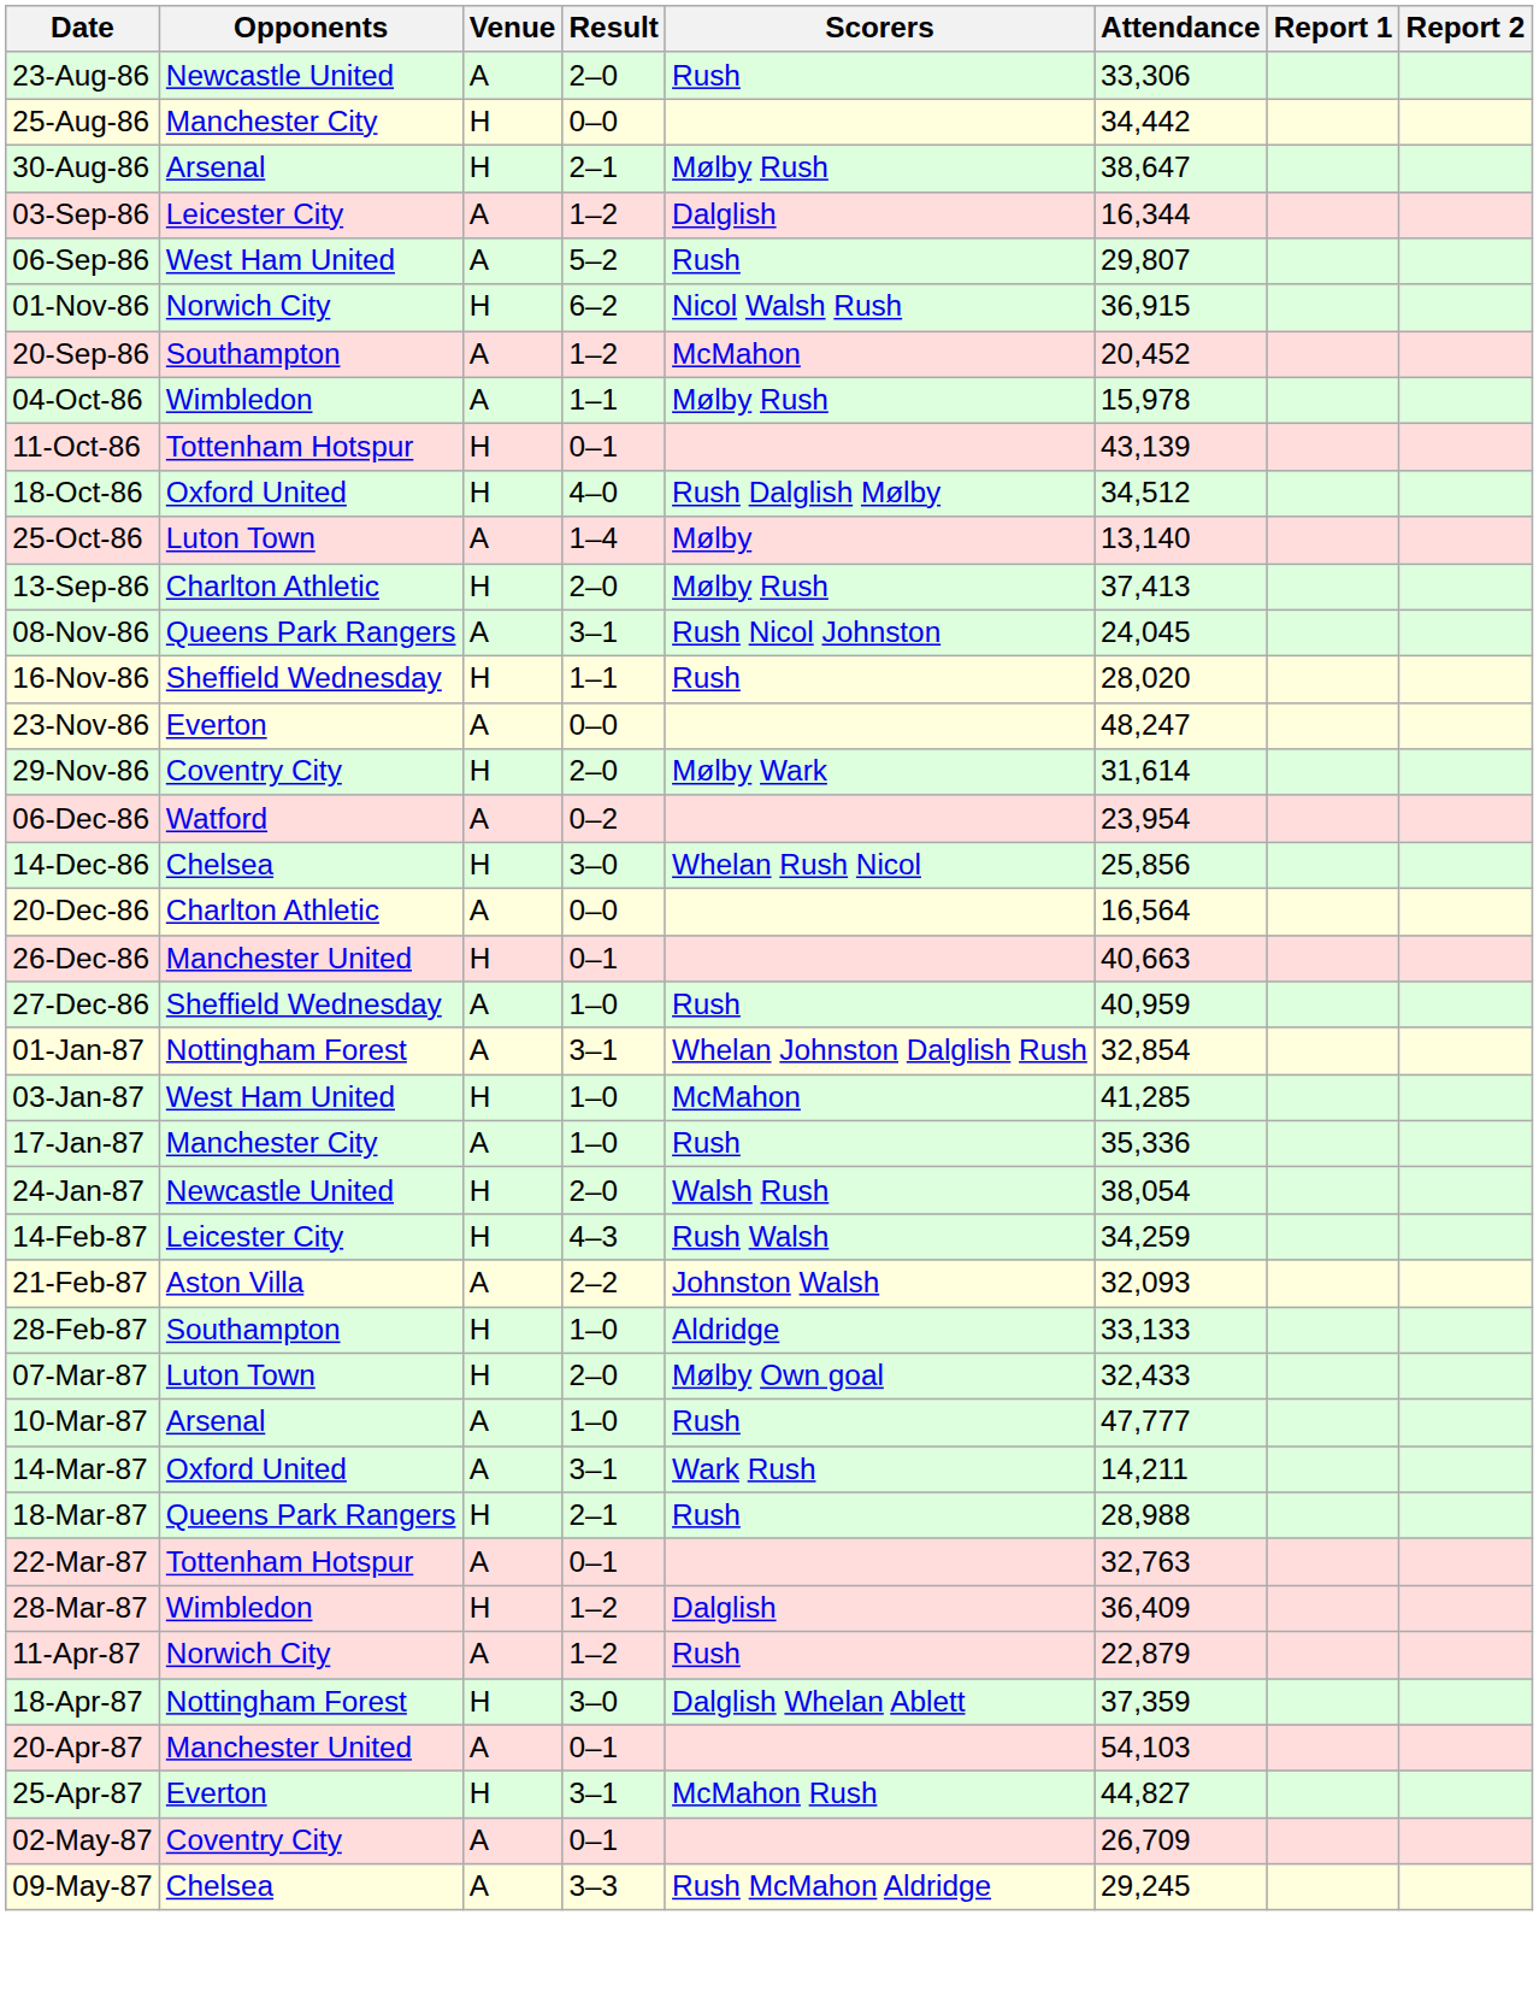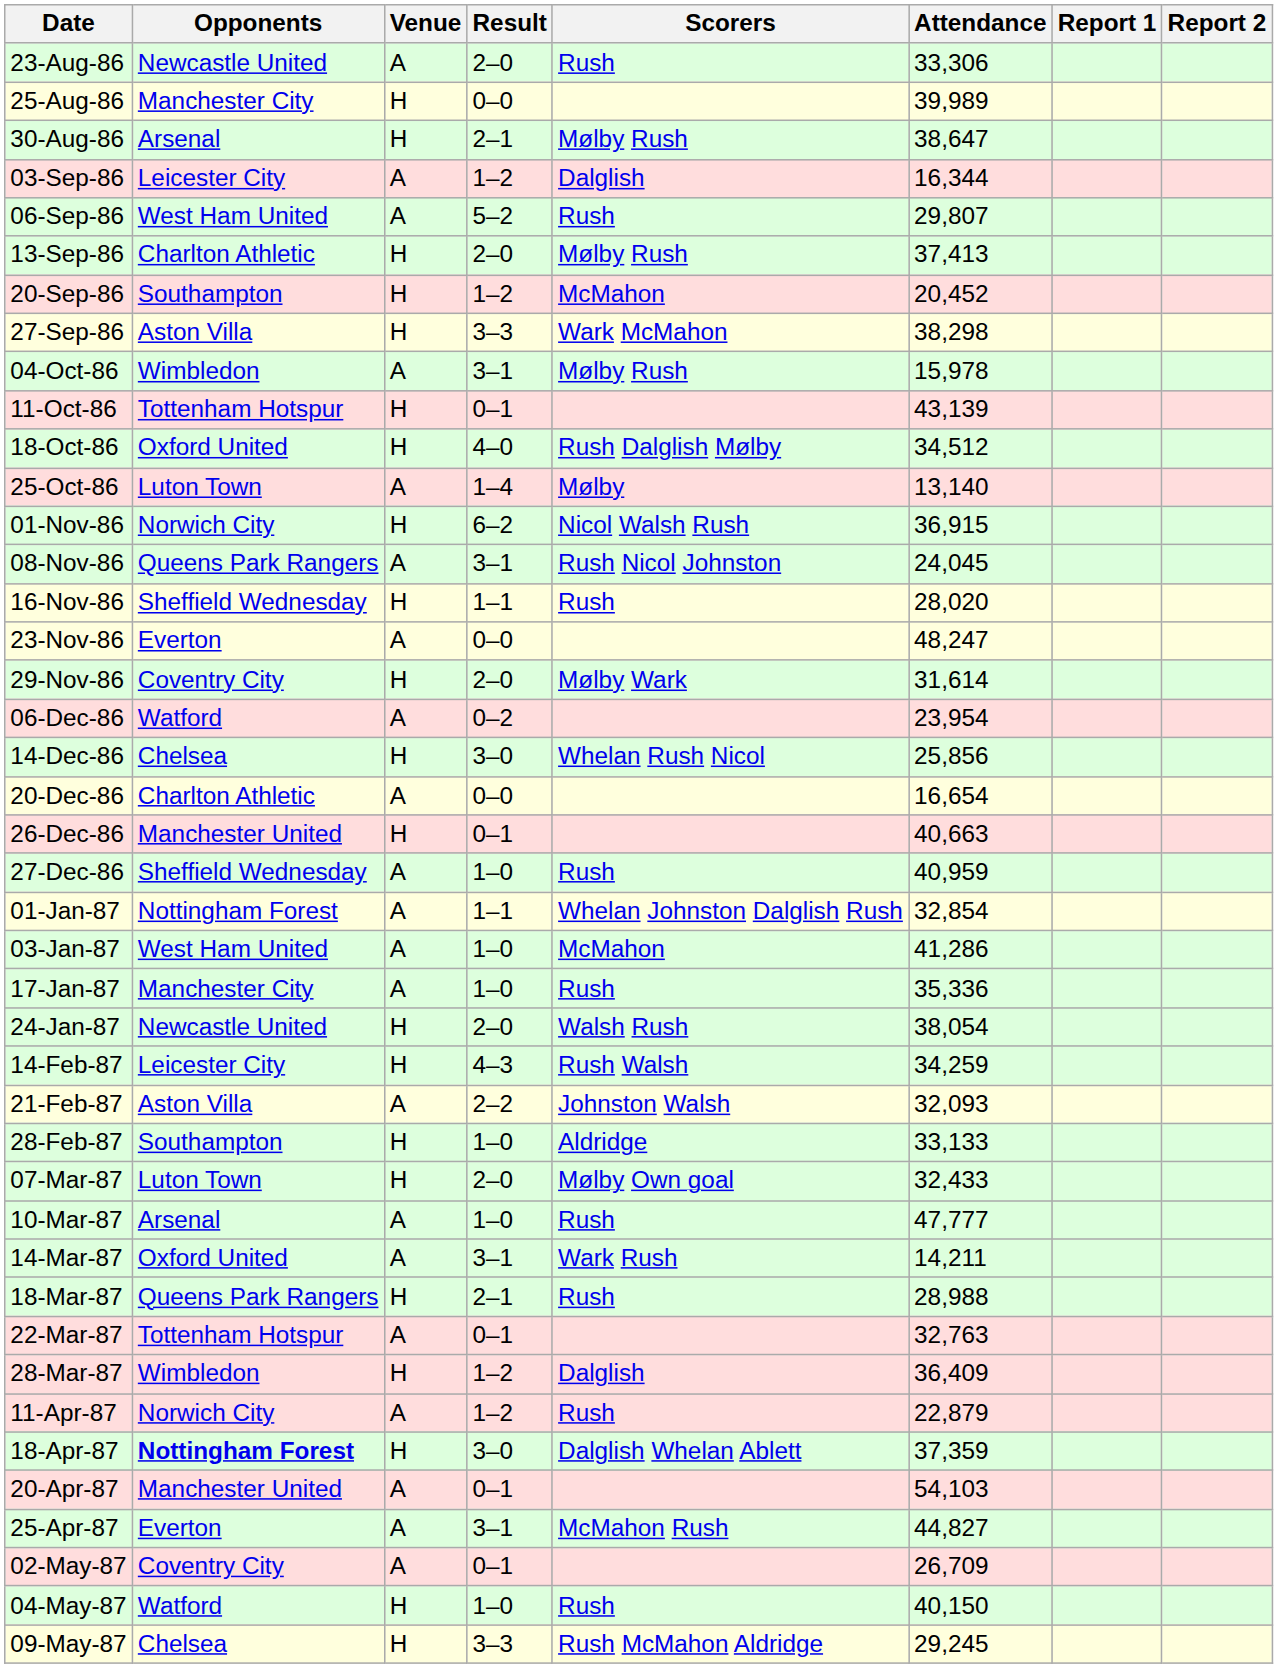25-Aug-86 | Attendance: 34,442 -> 39,989
rows swapped: 13-Sep-86 <-> 01-Nov-86
20-Sep-86 | Venue: A -> H
+ row: 27-Sep-86 | Aston Villa | H | 3–3 | Wark McMahon | 38,298
04-Oct-86 | Result: 1–1 -> 3–1
20-Dec-86 | Attendance: 16,564 -> 16,654
01-Jan-87 | Result: 3–1 -> 1–1
03-Jan-87 | Venue: H -> A
03-Jan-87 | Attendance: 41,285 -> 41,286
18-Apr-87 | Opponents: normal -> bold
25-Apr-87 | Venue: H -> A
+ row: 04-May-87 | Watford | H | 1–0 | Rush | 40,150
09-May-87 | Venue: A -> H
